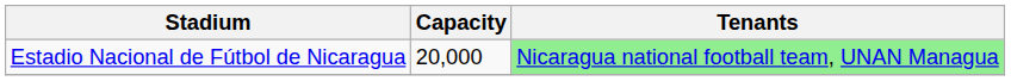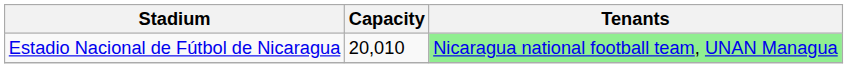Estadio Nacional de Fútbol de Nicaragua | Capacity: 20,000 -> 20,010
